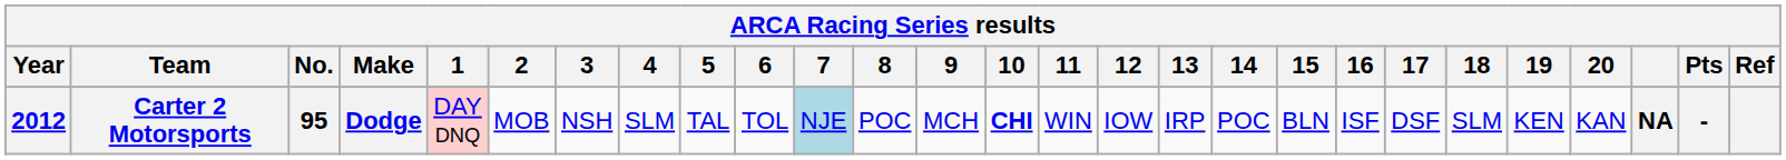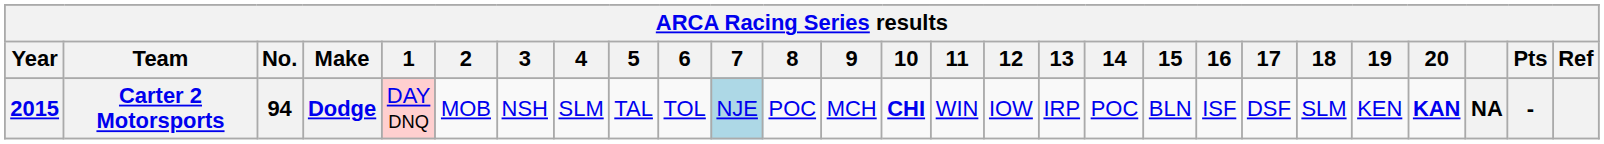Carter 2 Motorsports | Year: 2012 -> 2015
Carter 2 Motorsports | No.: 95 -> 94
Carter 2 Motorsports | 20: normal -> bold
